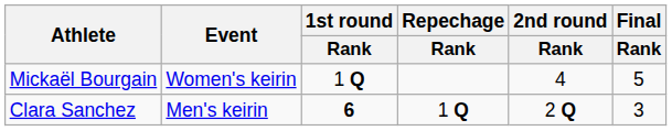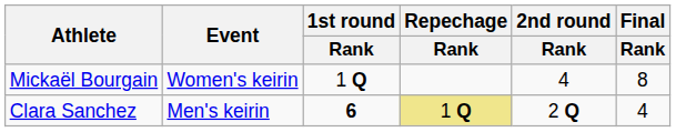Mickaël Bourgain | Final / Rank: 5 -> 8
Clara Sanchez | Repechage / Rank: no background -> khaki background
Clara Sanchez | Final / Rank: 3 -> 4
